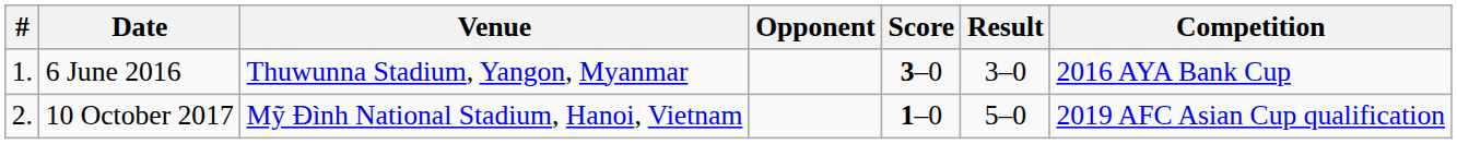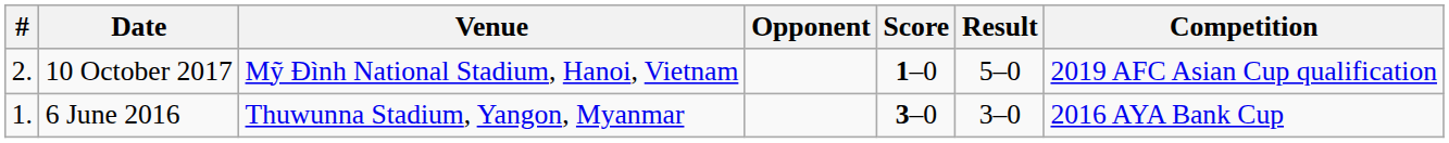rows swapped: 6 June 2016 <-> 10 October 2017
